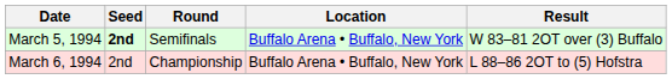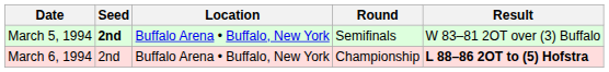columns swapped: Location <-> Round
March 6, 1994 | Result: normal -> bold
